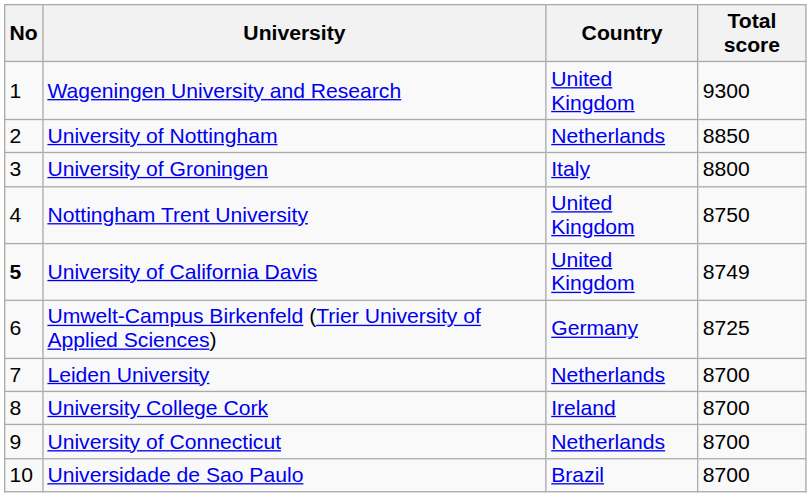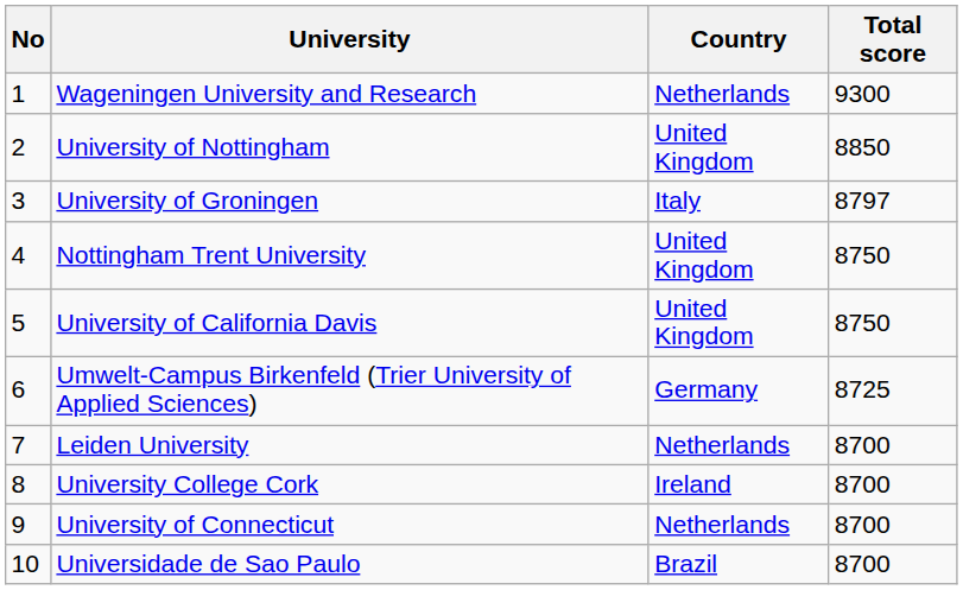Wageningen University and Research | Country: United Kingdom -> Netherlands
University of Nottingham | Country: Netherlands -> United Kingdom
University of Groningen | Total score: 8800 -> 8797
University of California Davis | No: bold -> normal
University of California Davis | Total score: 8749 -> 8750
